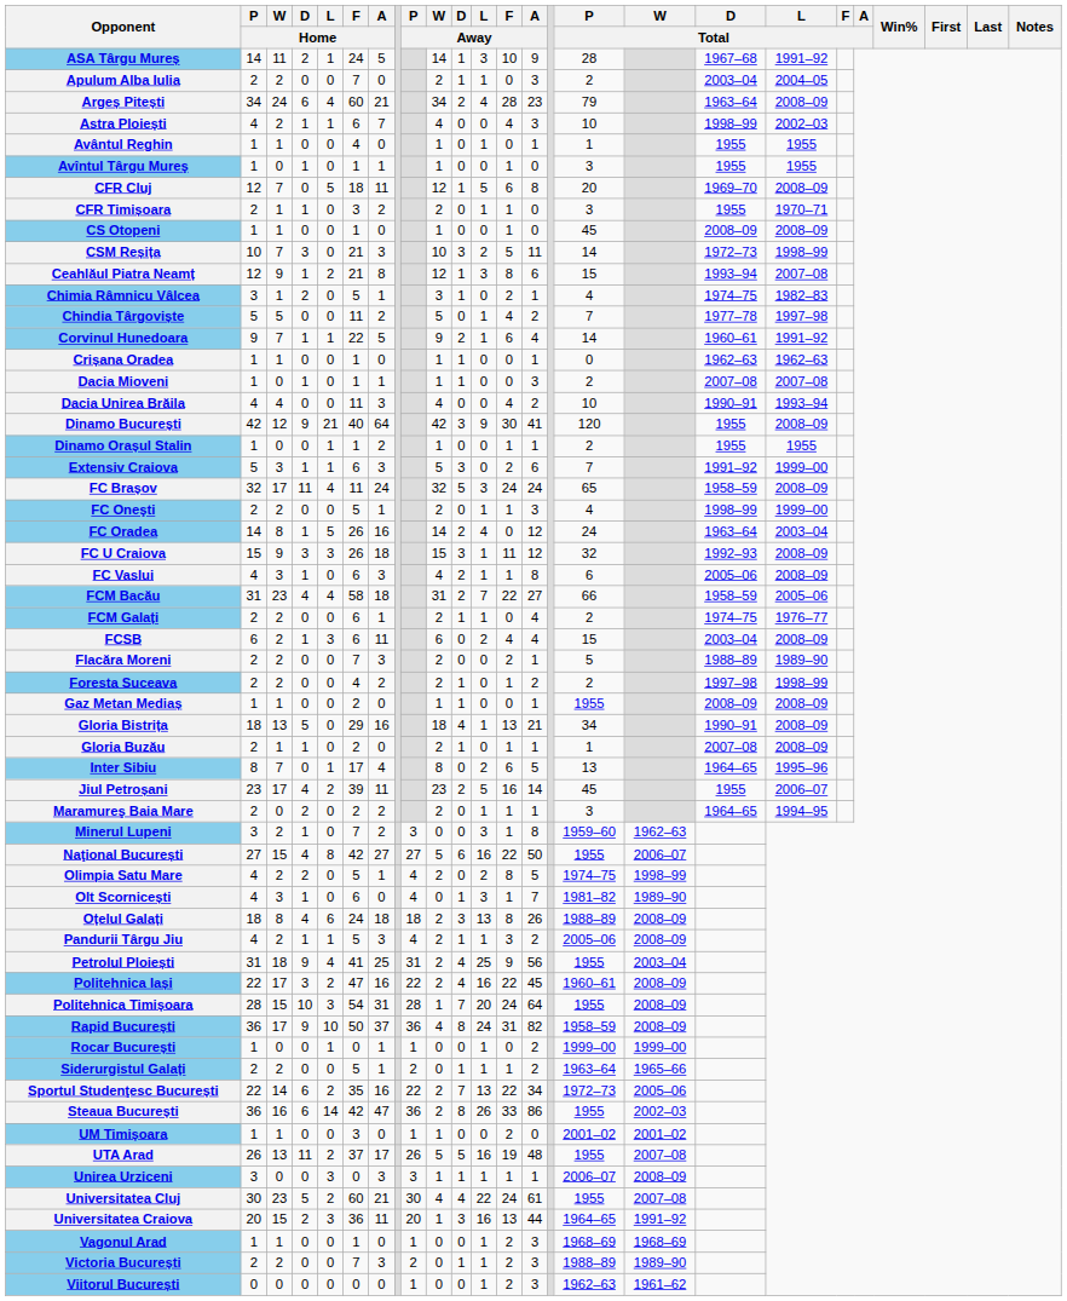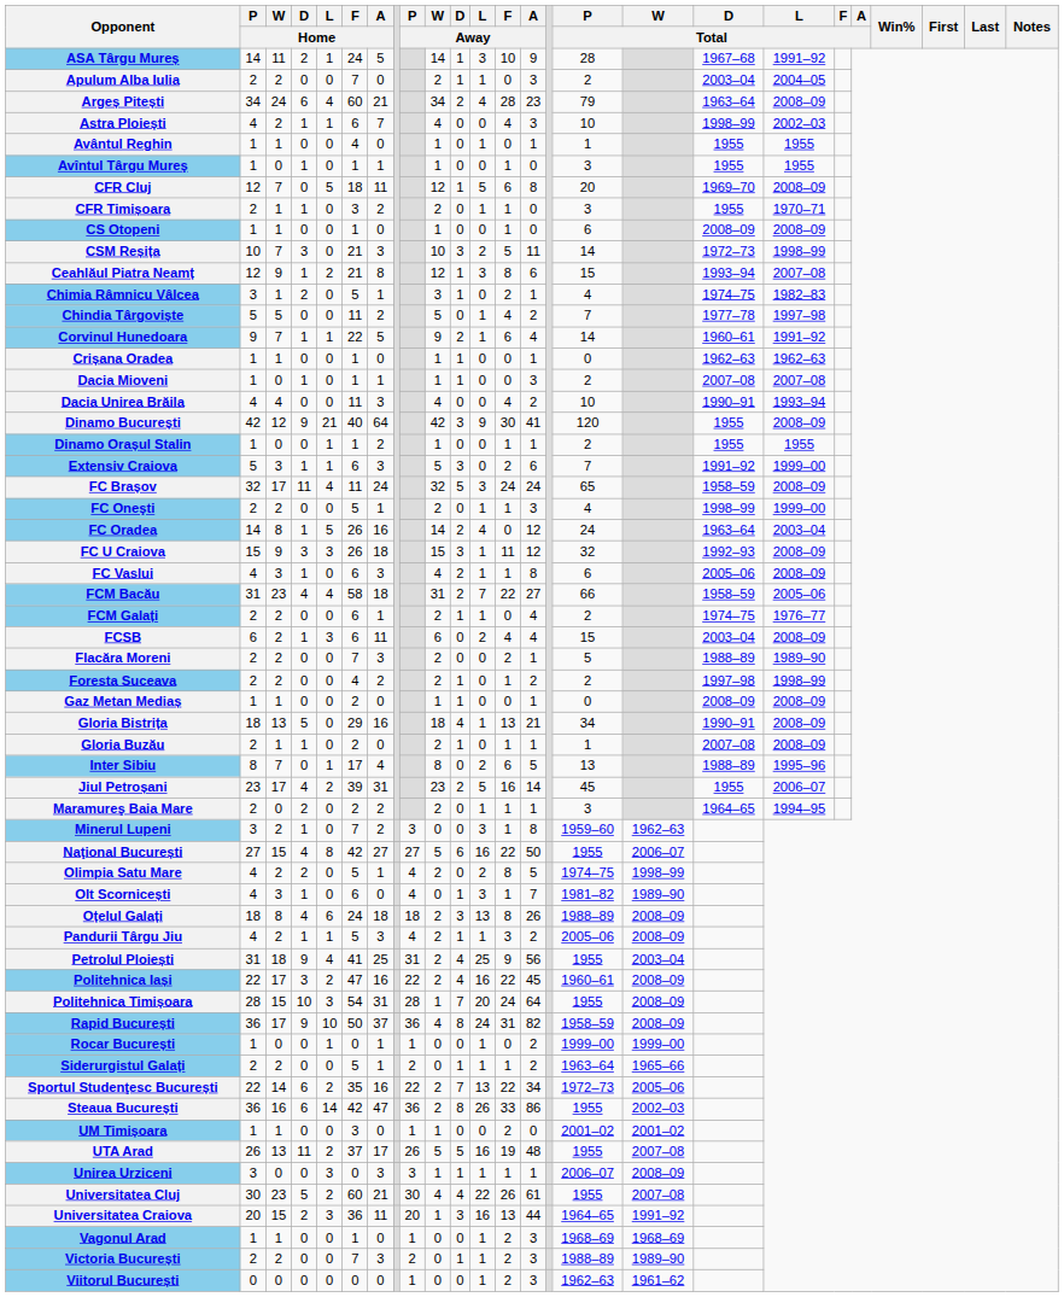CS Otopeni | P / Total: 45 -> 6
Gaz Metan Mediaș | P / Total: 1955 -> 0
Inter Sibiu | D / Total: 1964–65 -> 1988–89
Jiul Petroșani | A / Home: 11 -> 31
Universitatea Cluj | F / Away: 24 -> 26
